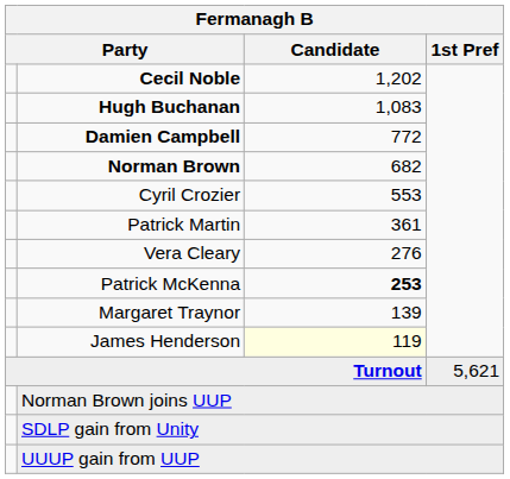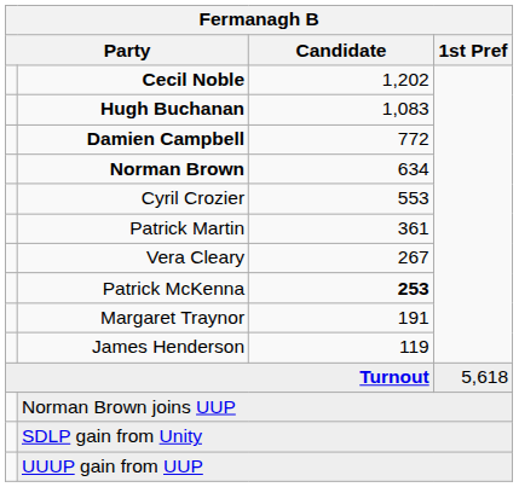Norman Brown | Candidate: 682 -> 634
Vera Cleary | Candidate: 276 -> 267
Margaret Traynor | Candidate: 139 -> 191
James Henderson | Candidate: lightyellow background -> no background
Turnout | 1st Pref: 5,621 -> 5,618
